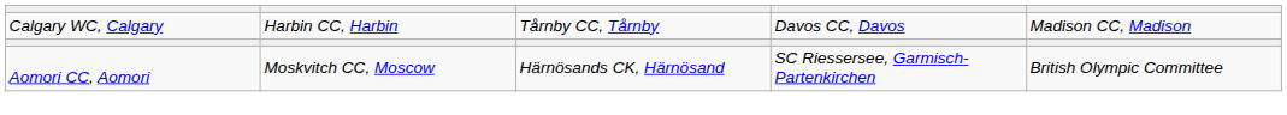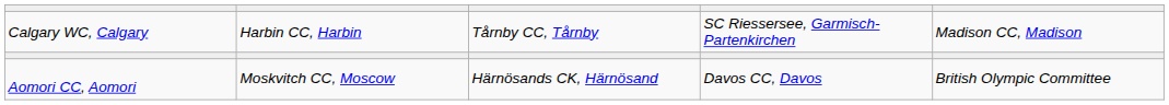Calgary WC, Calgary | column 4: Davos CC, Davos -> SC Riessersee, Garmisch-Partenkirchen
Aomori CC, Aomori | column 4: SC Riessersee, Garmisch-Partenkirchen -> Davos CC, Davos
